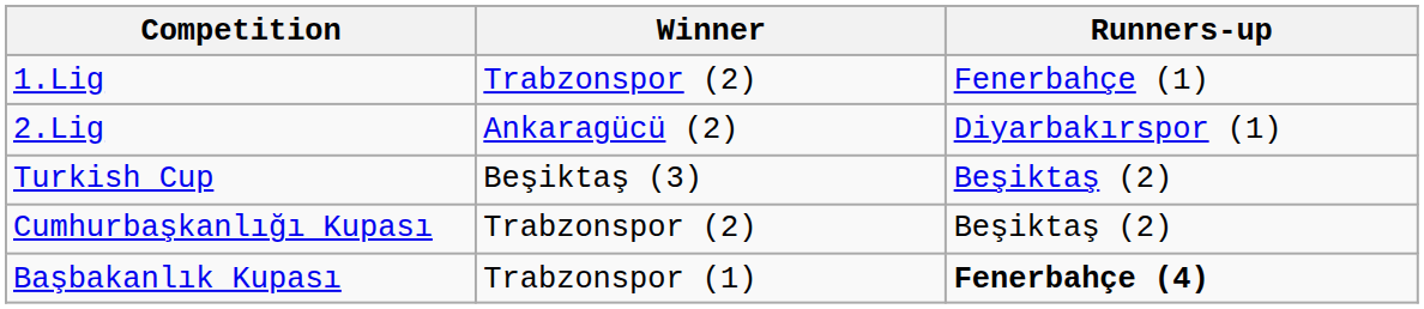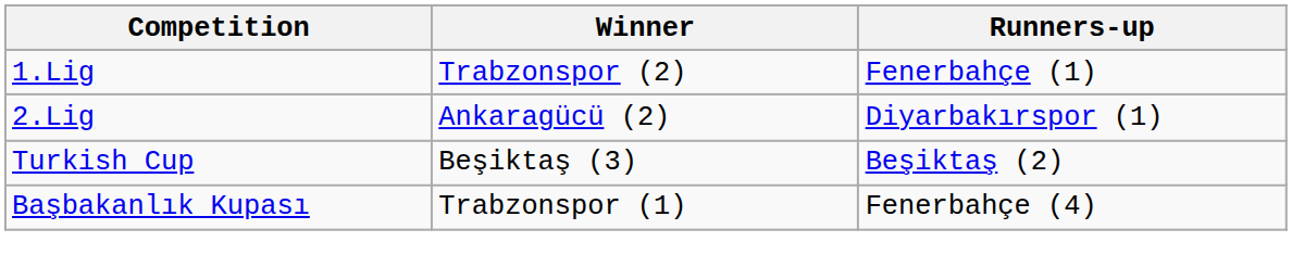- row: Cumhurbaşkanlığı Kupası | Trabzonspor (2) | Beşiktaş (2)
Başbakanlık Kupası | Runners-up: bold -> normal
